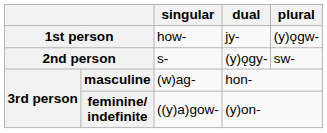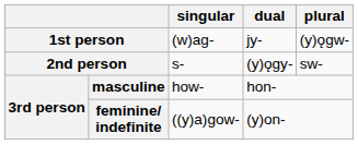1st person | singular: how- -> (w)ag-
masculine | singular: (w)ag- -> how-
